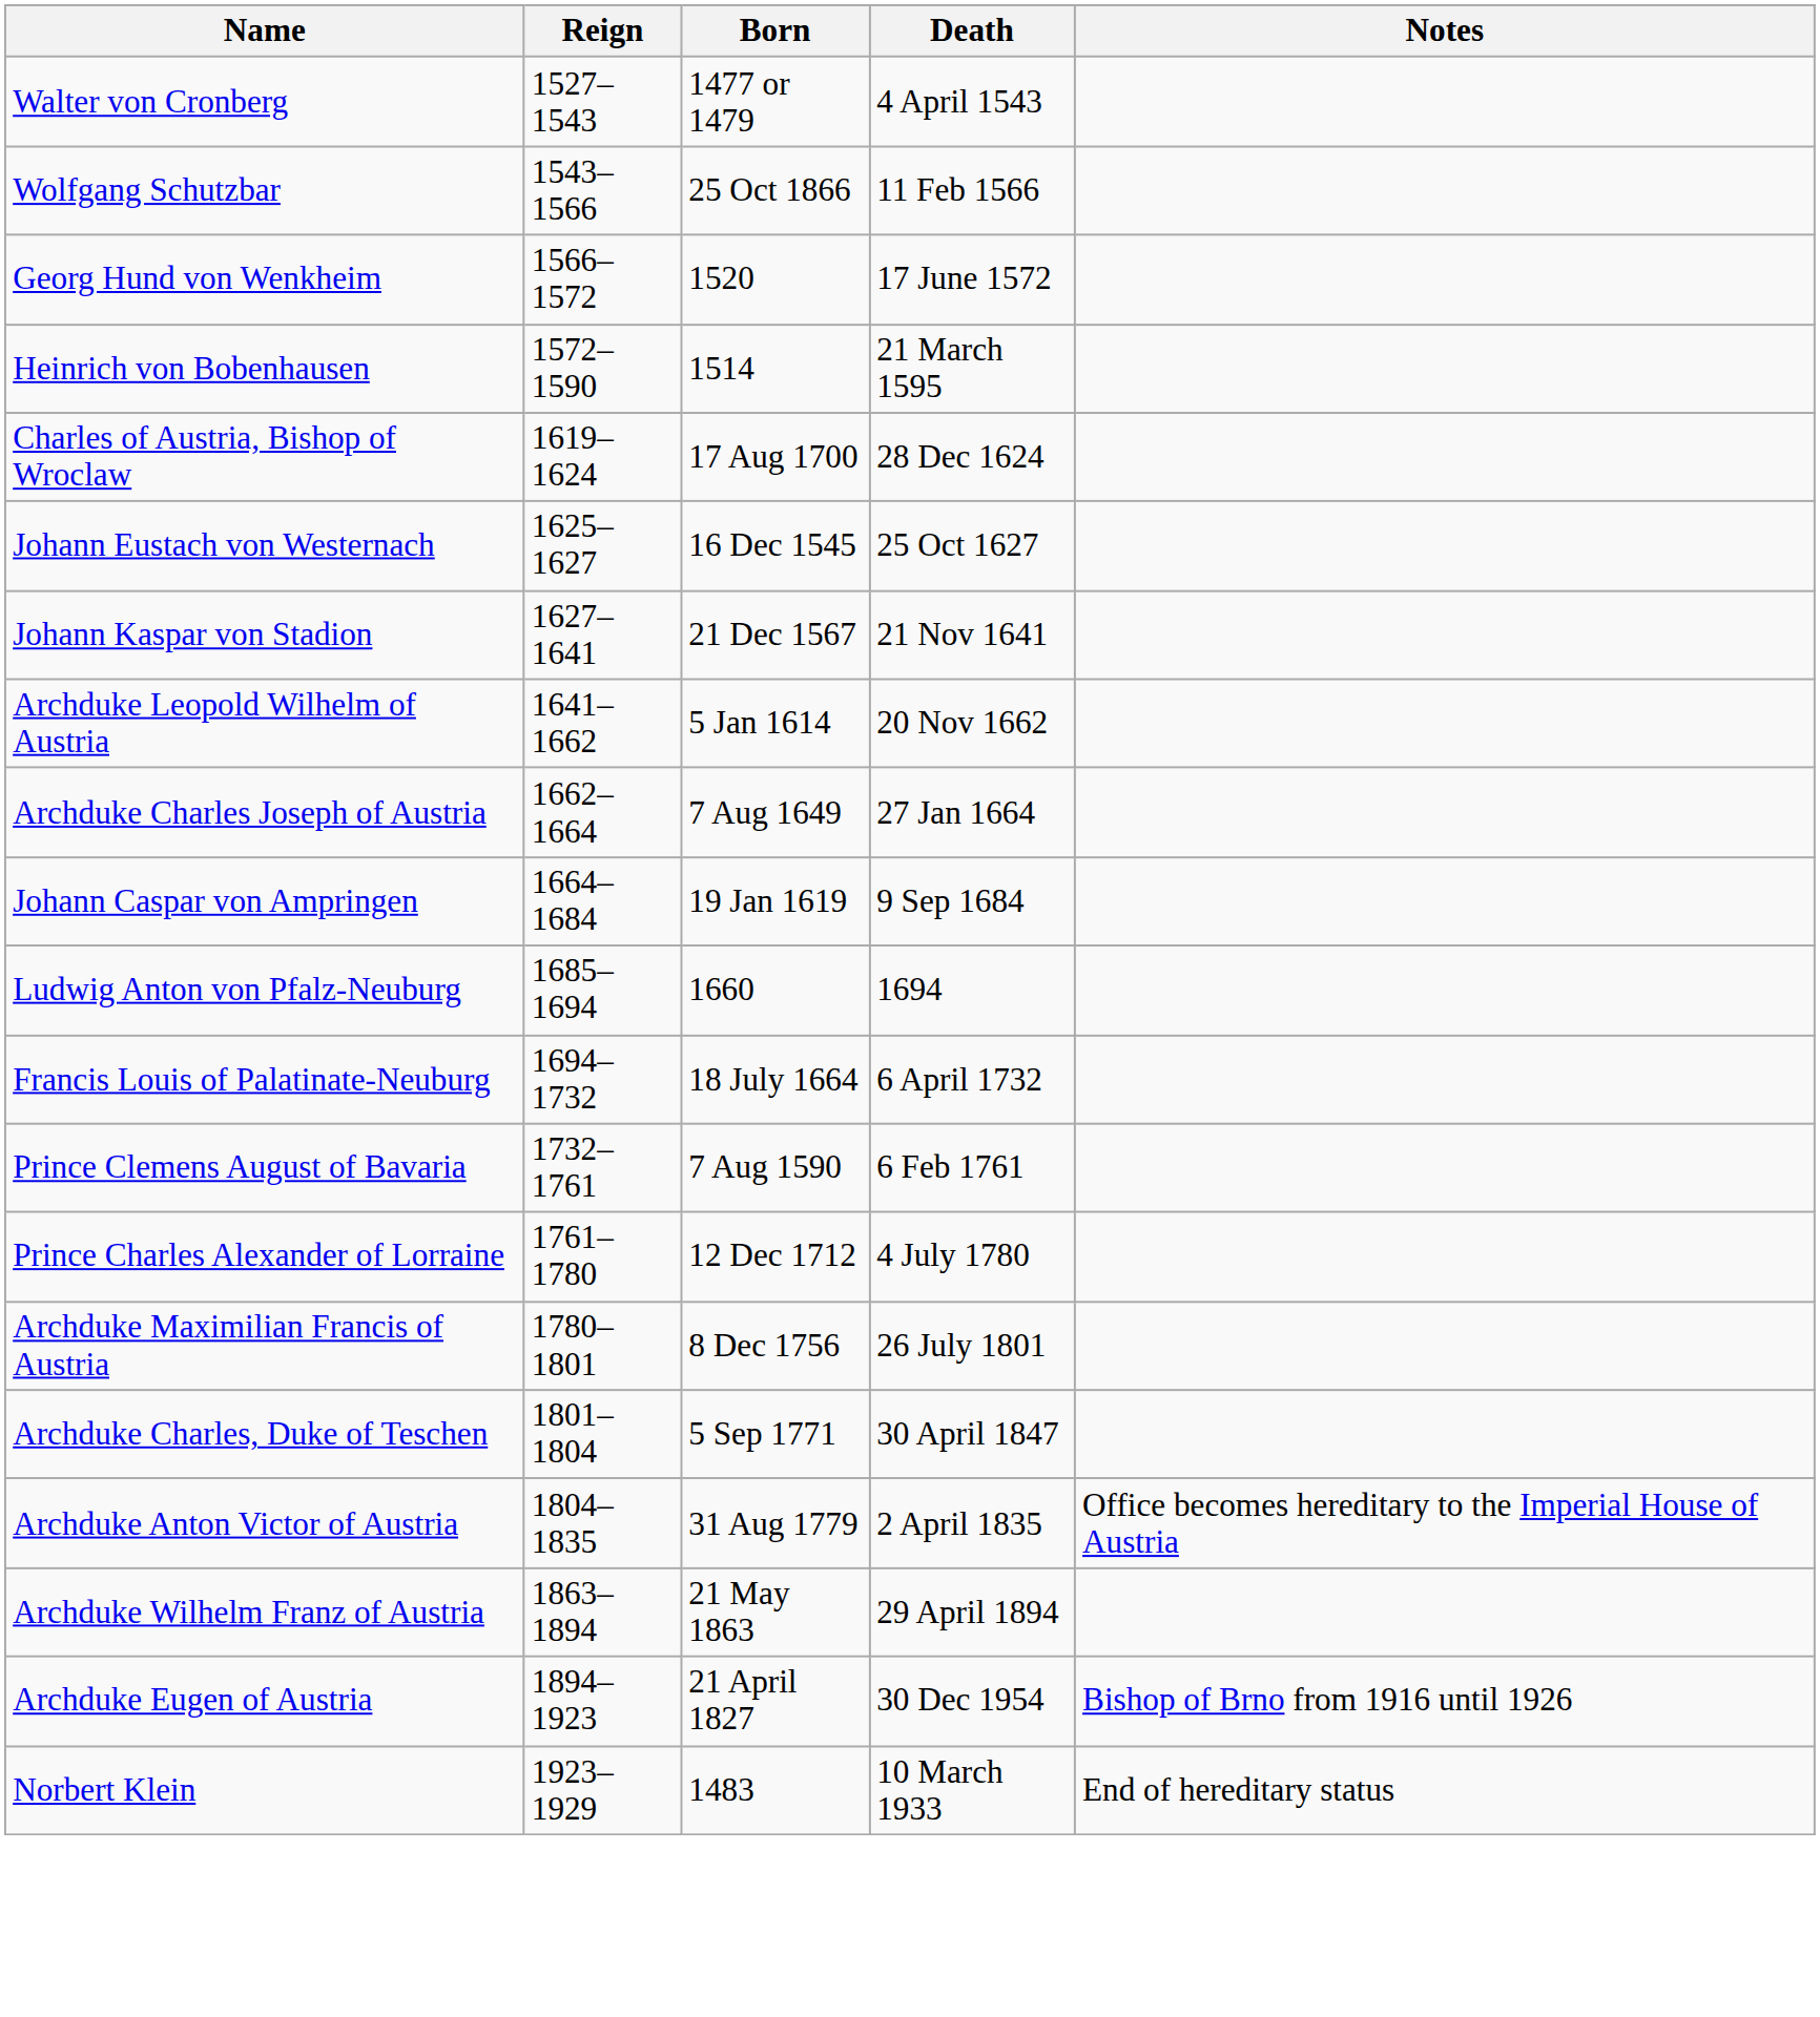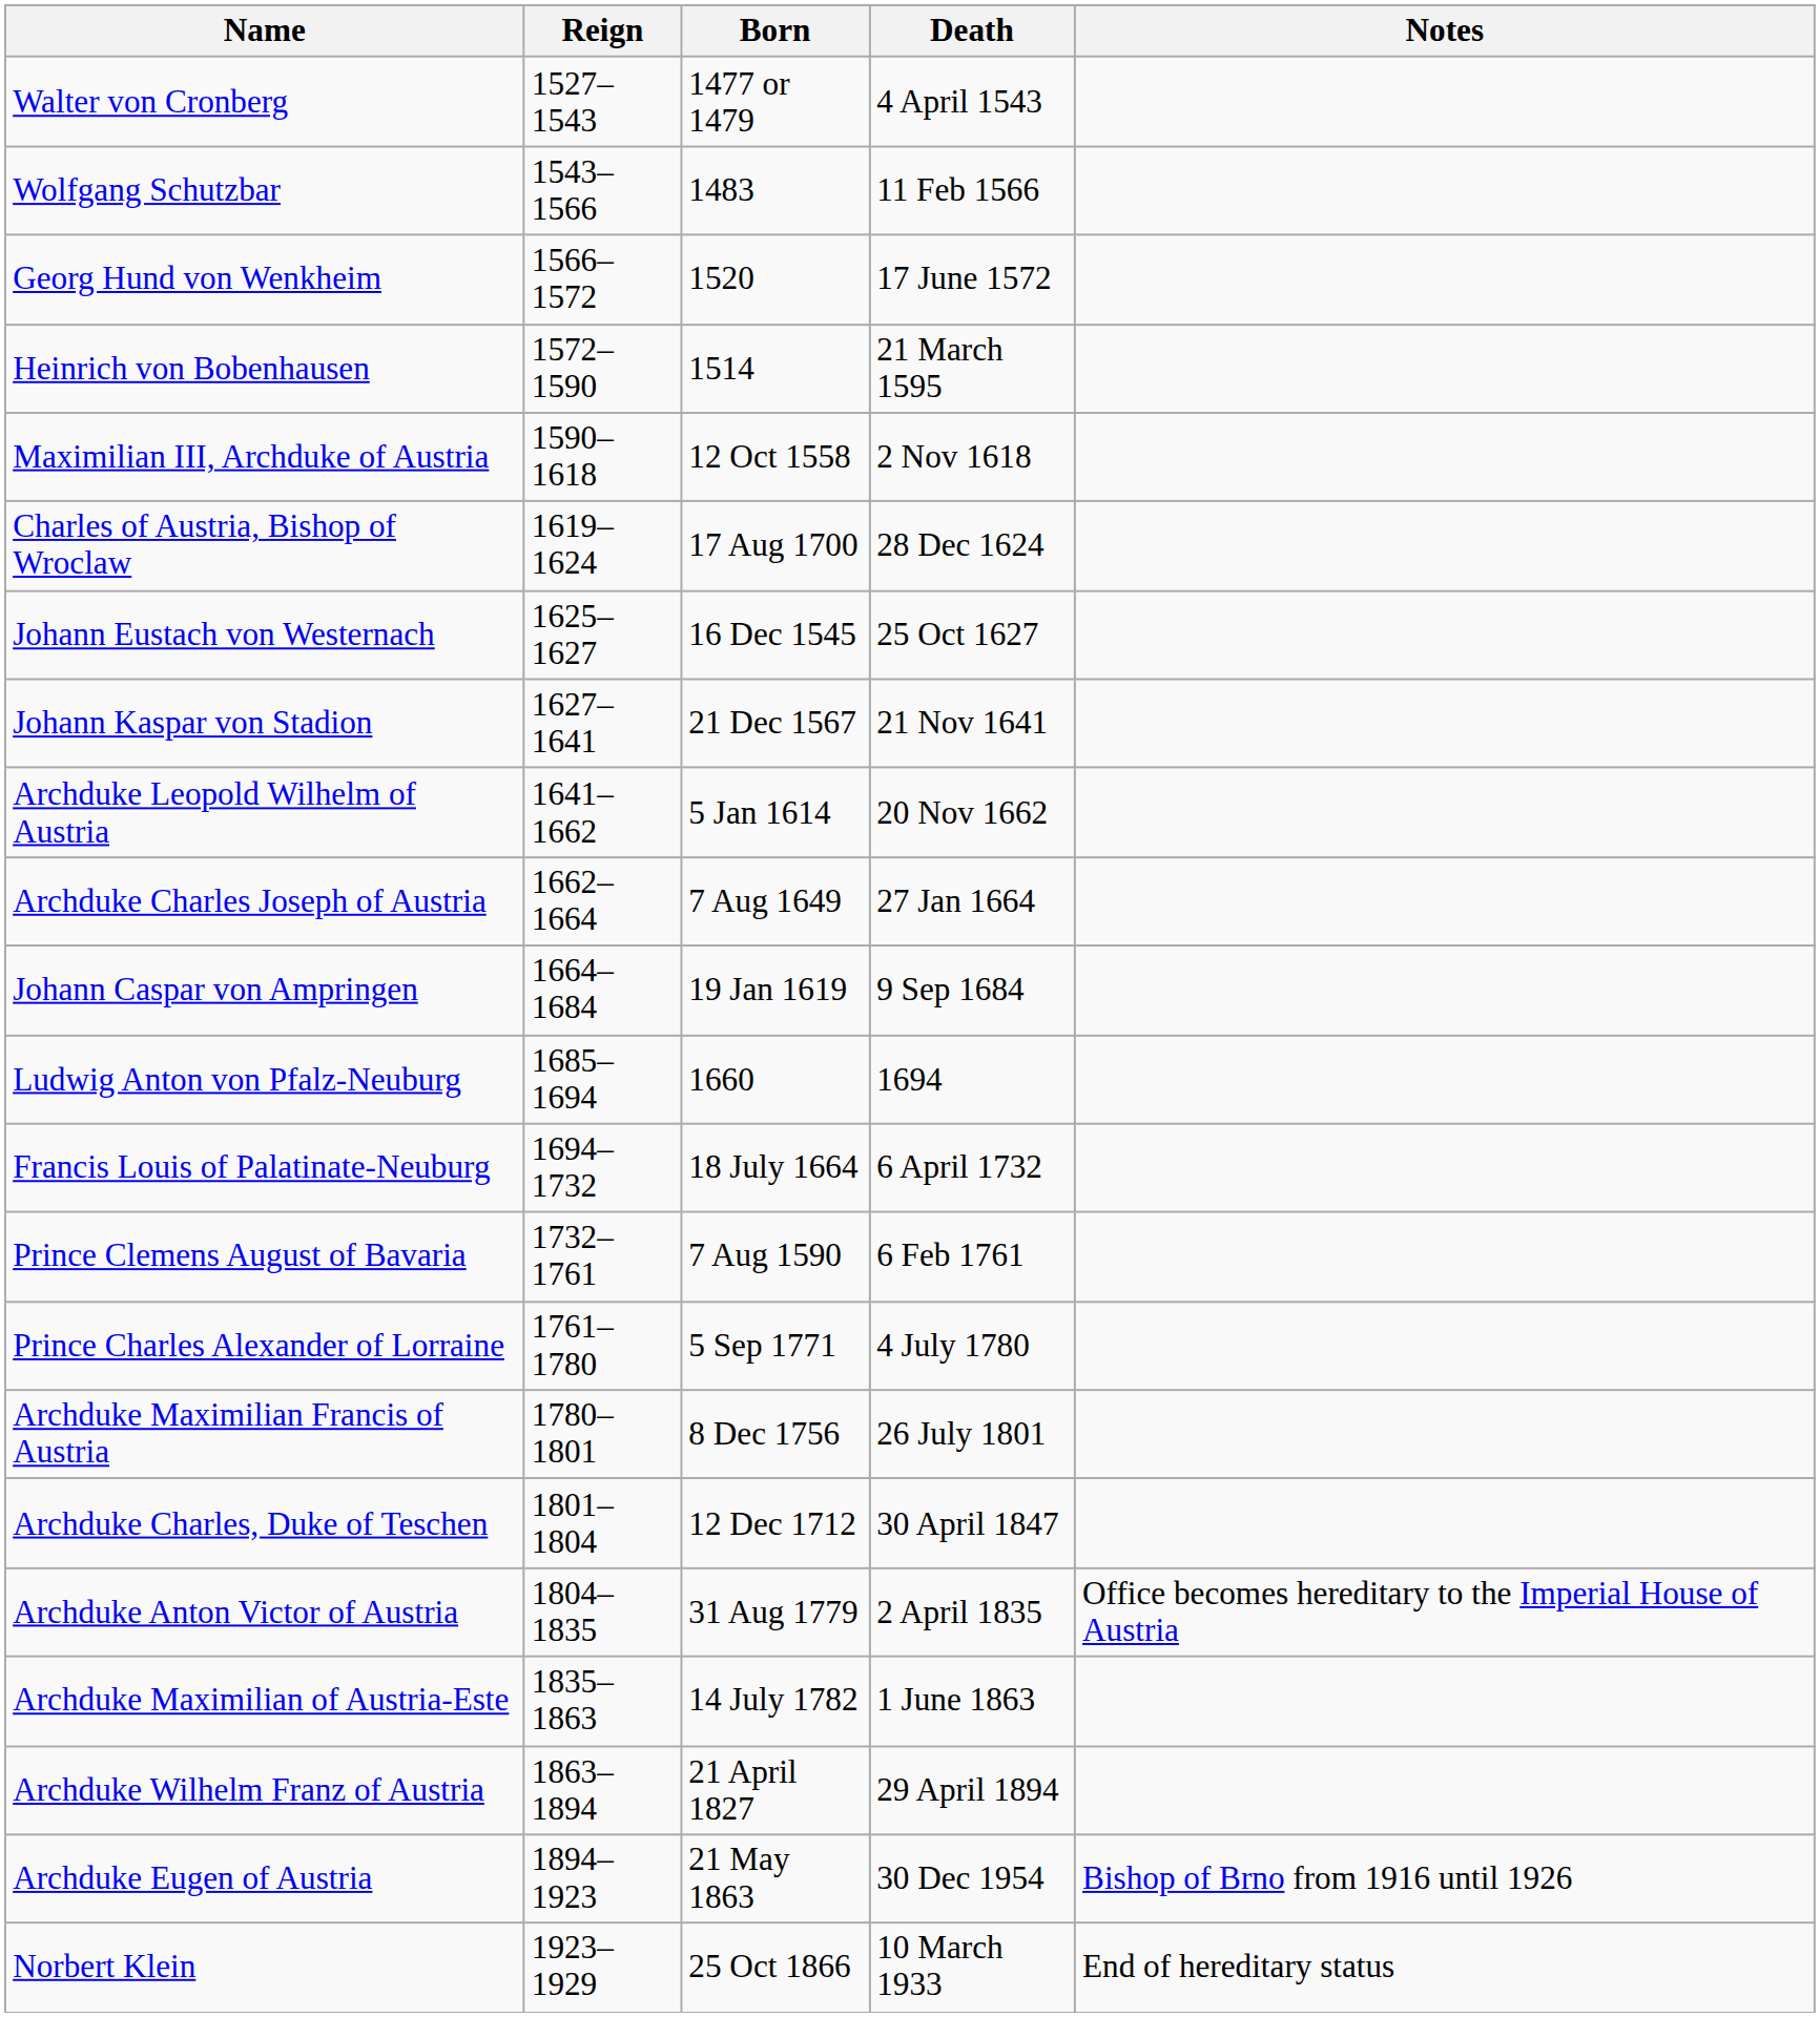Wolfgang Schutzbar | Born: 25 Oct 1866 -> 1483
+ row: Maximilian III, Archduke of Austria | 1590–1618 | 12 Oct 1558 | 2 Nov 1618
Prince Charles Alexander of Lorraine | Born: 12 Dec 1712 -> 5 Sep 1771
Archduke Charles, Duke of Teschen | Born: 5 Sep 1771 -> 12 Dec 1712
+ row: Archduke Maximilian of Austria-Este | 1835–1863 | 14 July 1782 | 1 June 1863
Archduke Wilhelm Franz of Austria | Born: 21 May 1863 -> 21 April 1827
Archduke Eugen of Austria | Born: 21 April 1827 -> 21 May 1863
Norbert Klein | Born: 1483 -> 25 Oct 1866
